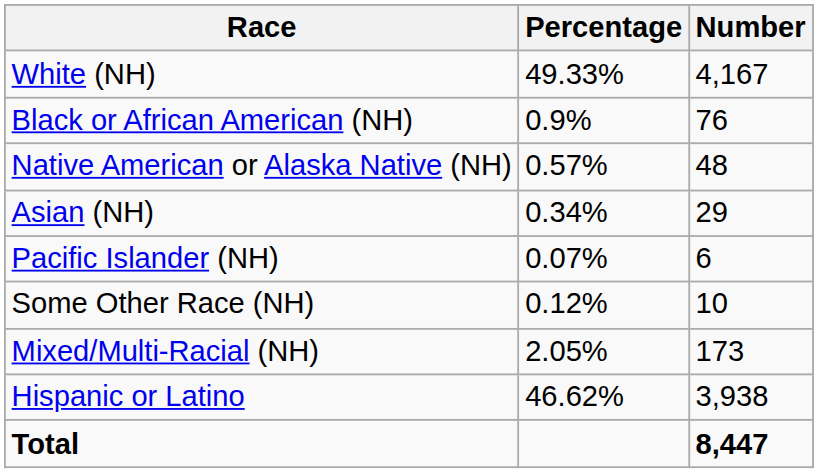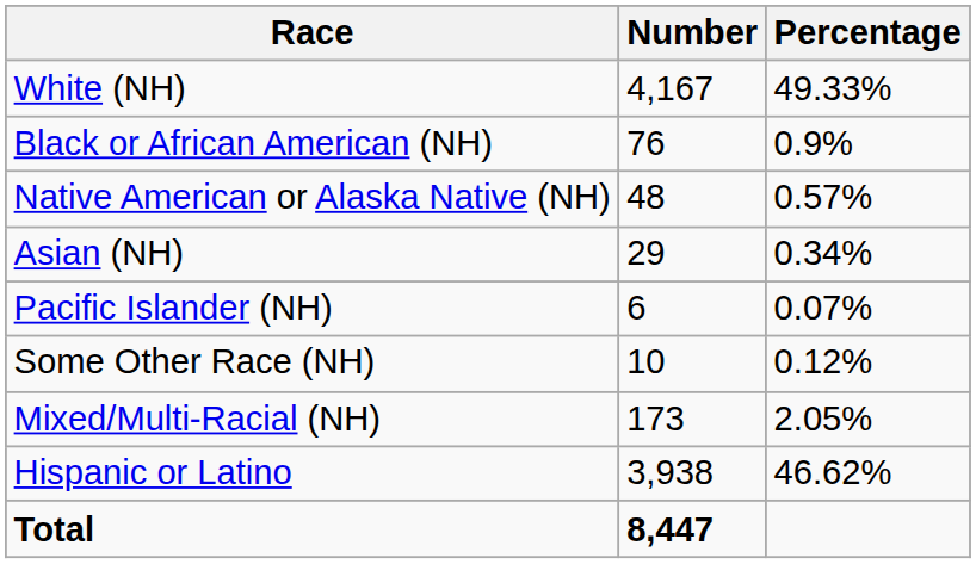columns swapped: Number <-> Percentage
